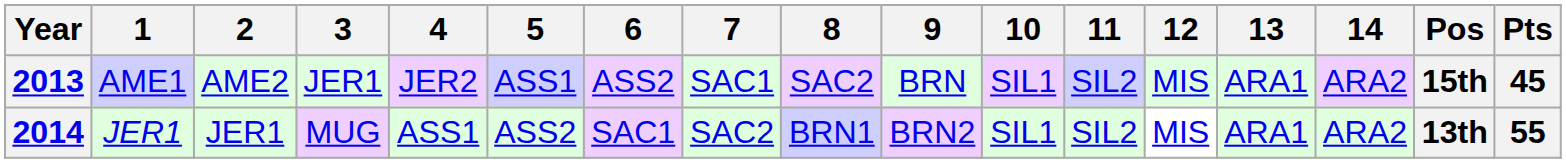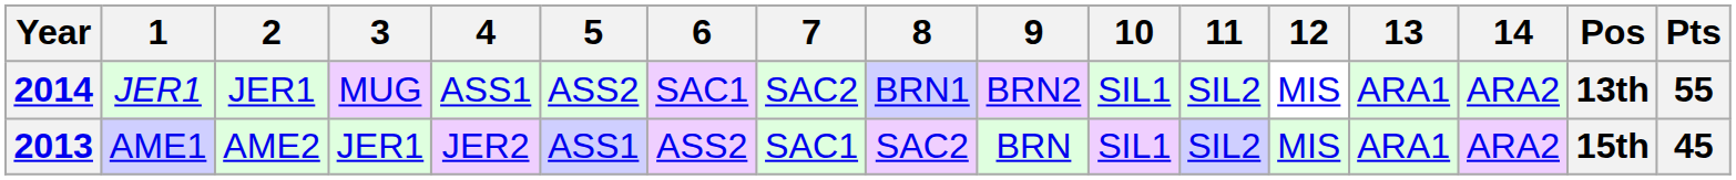rows swapped: 2013 <-> 2014
